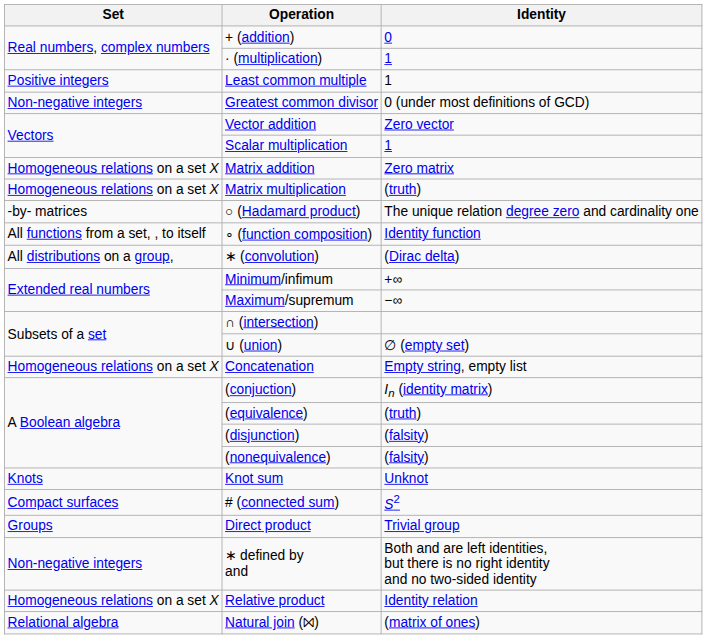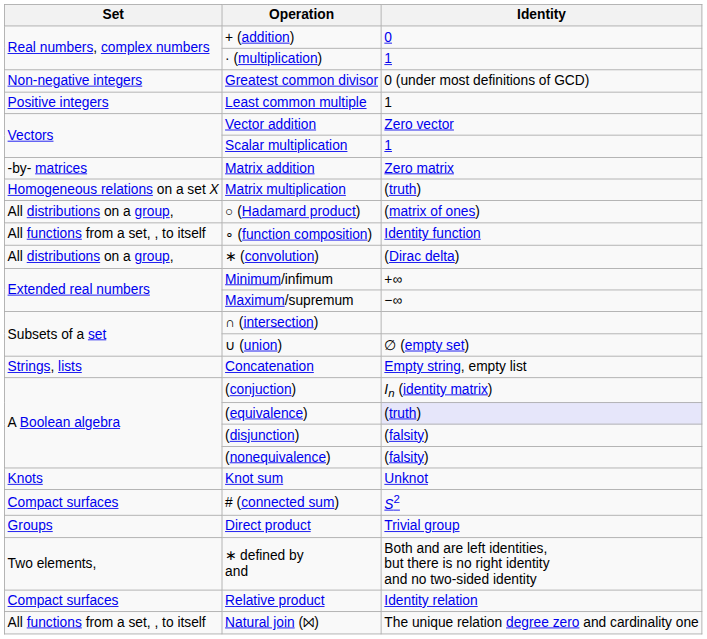rows swapped: Least common multiple <-> Greatest common divisor
Matrix addition | Set: Homogeneous relations on a set X -> -by- matrices
○ (Hadamard product) | Set: -by- matrices -> All distributions on a group,
○ (Hadamard product) | Identity: The unique relation degree zero and cardinality one -> (matrix of ones)
Concatenation | Set: Homogeneous relations on a set X -> Strings, lists
(equivalence) | Identity: no background -> lavender background
∗ defined by and | Set: Non-negative integers -> Two elements,
Relative product | Set: Homogeneous relations on a set X -> Compact surfaces
Natural join (⨝) | Set: Relational algebra -> All functions from a set, , to itself
Natural join (⨝) | Identity: (matrix of ones) -> The unique relation degree zero and cardinality one
